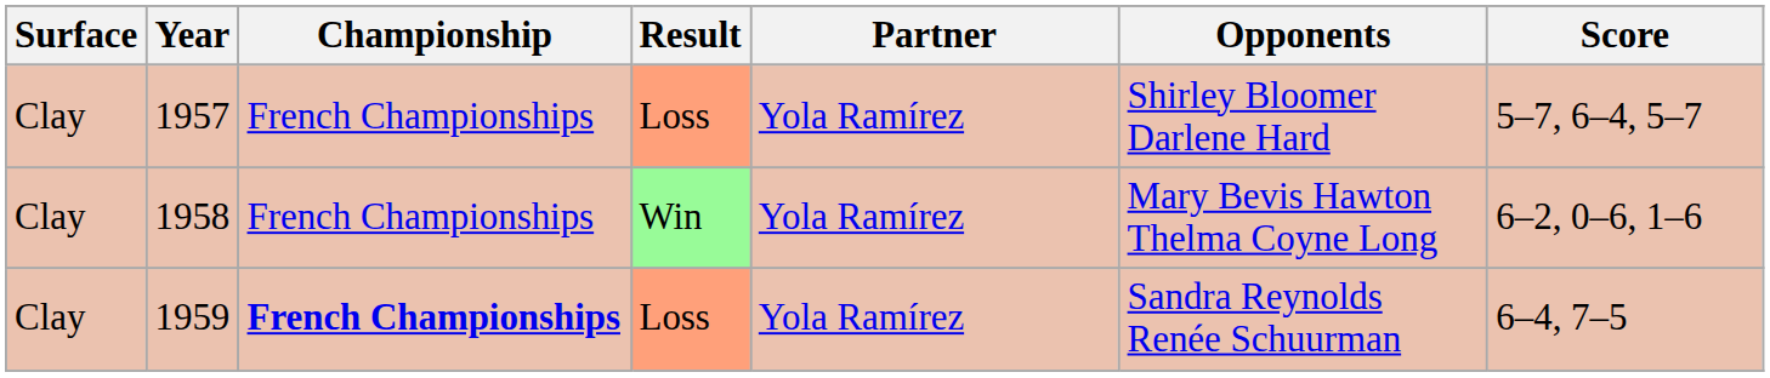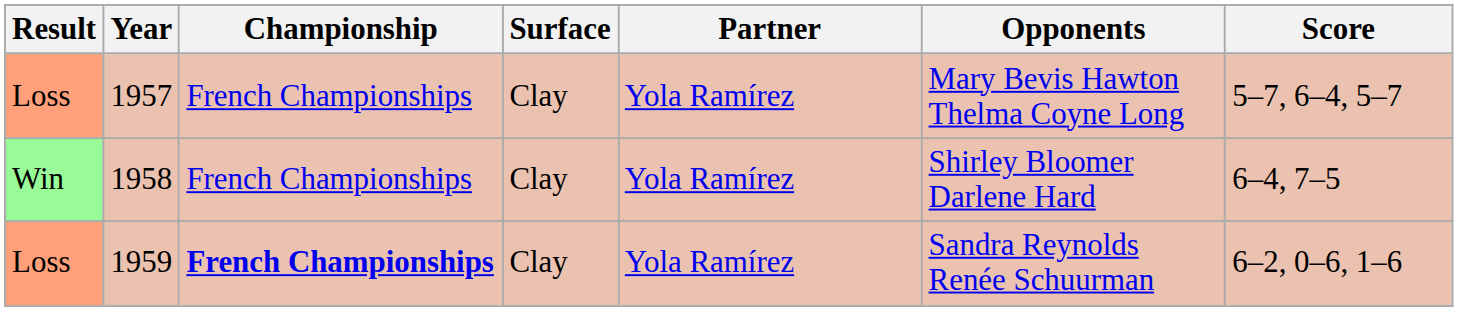columns swapped: Result <-> Surface
1957 | Opponents: Shirley Bloomer Darlene Hard -> Mary Bevis Hawton Thelma Coyne Long
1958 | Opponents: Mary Bevis Hawton Thelma Coyne Long -> Shirley Bloomer Darlene Hard
1958 | Score: 6–2, 0–6, 1–6 -> 6–4, 7–5
1959 | Score: 6–4, 7–5 -> 6–2, 0–6, 1–6
